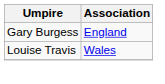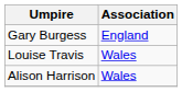+ row: Alison Harrison | Wales
